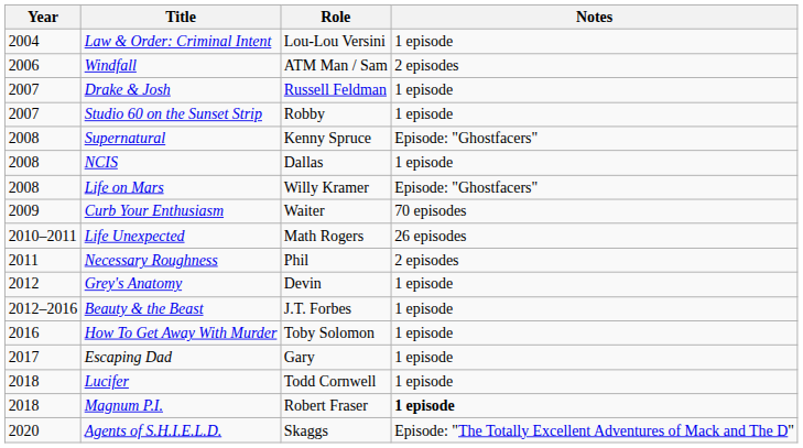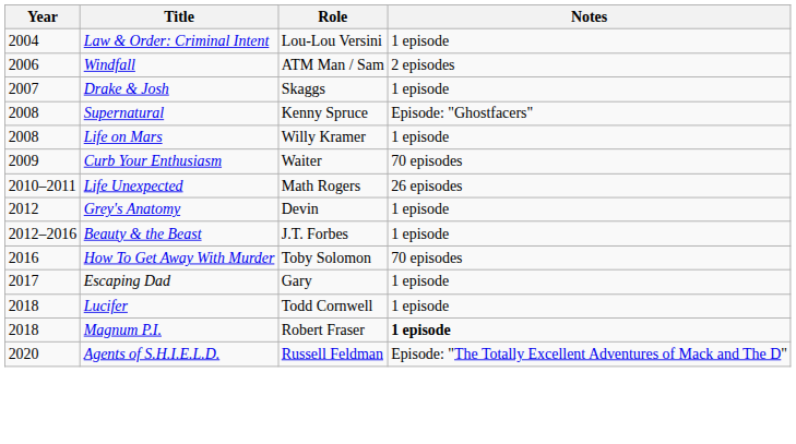Drake & Josh | Role: Russell Feldman -> Skaggs
- row: 2007 | Studio 60 on the Sunset Strip | Robby | 1 episode
- row: 2008 | NCIS | Dallas | 1 episode
Life on Mars | Notes: Episode: "Ghostfacers" -> 1 episode
- row: 2011 | Necessary Roughness | Phil | 2 episodes
How To Get Away With Murder | Notes: 1 episode -> 70 episodes
Agents of S.H.I.E.L.D. | Role: Skaggs -> Russell Feldman
